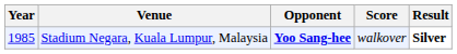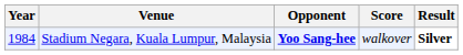Stadium Negara, Kuala Lumpur, Malaysia | Year: 1985 -> 1984
